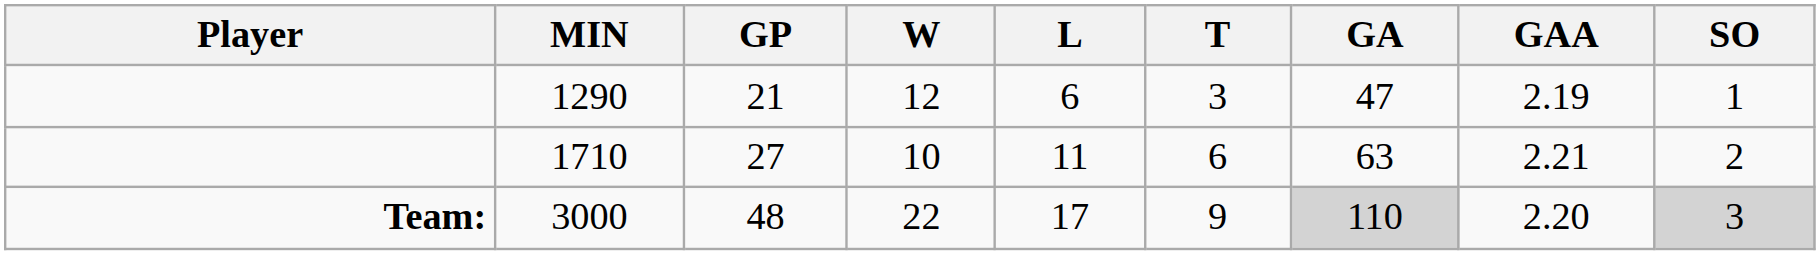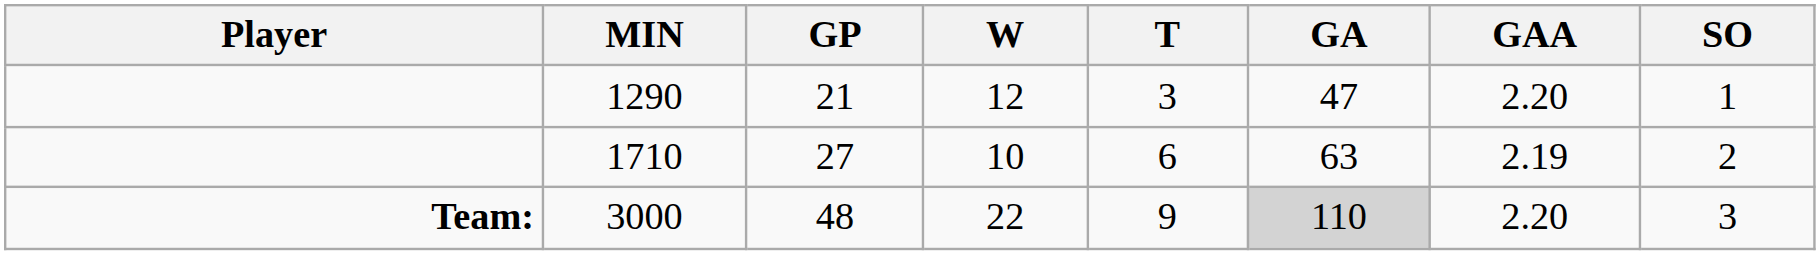- column: L | 6 | 11 | 17
1290 | GAA: 2.19 -> 2.20
1710 | GAA: 2.21 -> 2.19
3000 | SO: lightgrey background -> no background
